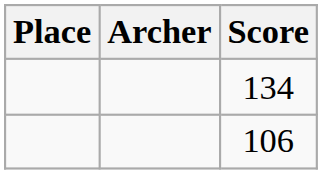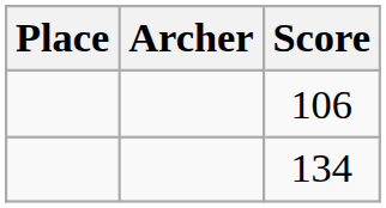rows swapped: 134 <-> 106
